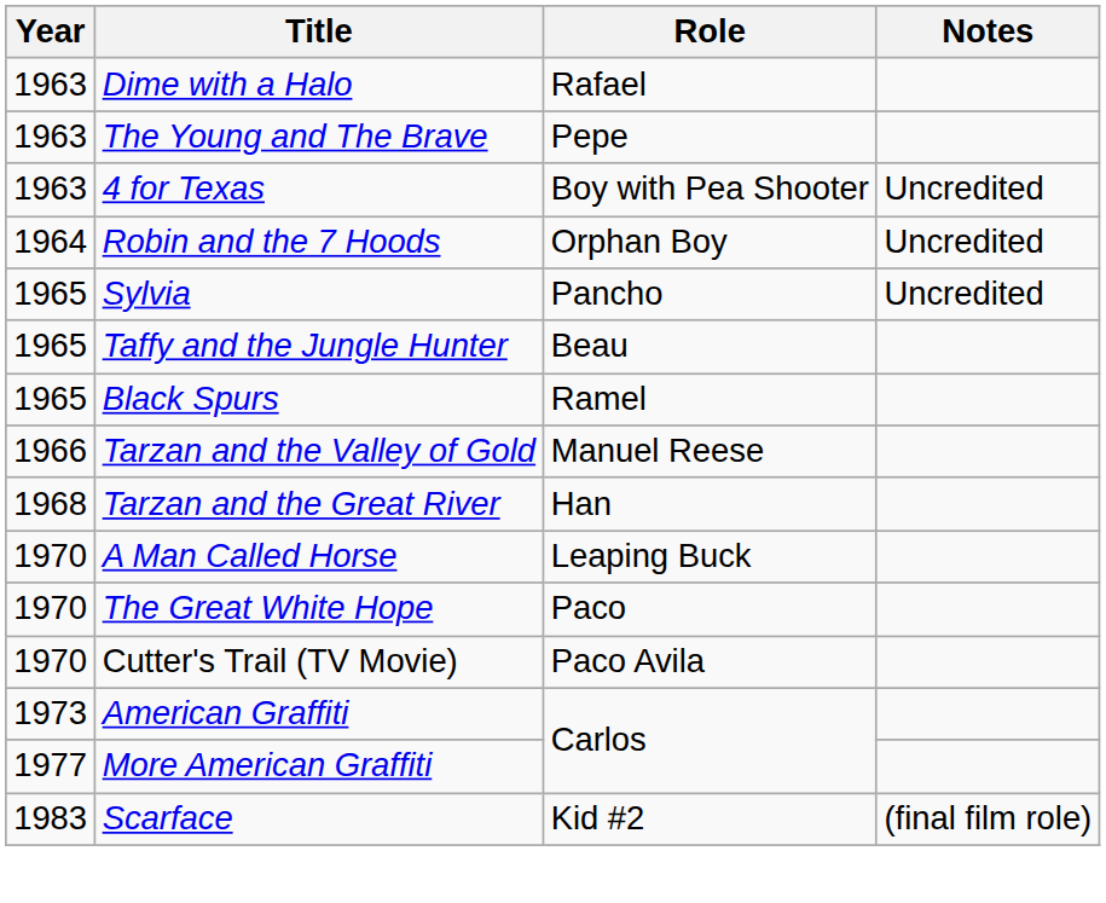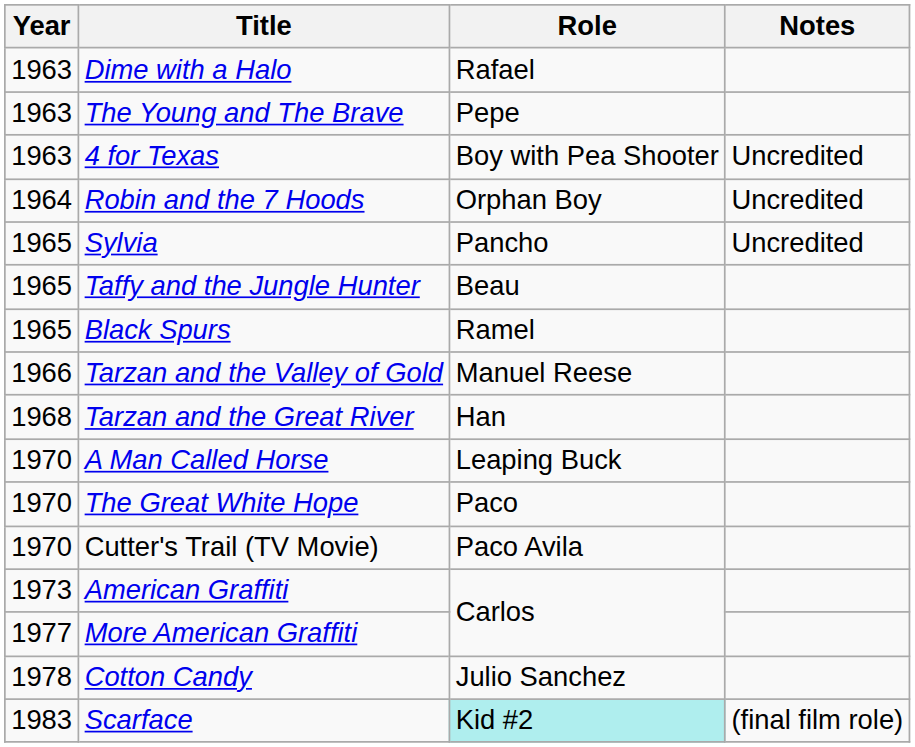+ row: 1978 | Cotton Candy | Julio Sanchez
Scarface | Role: no background -> paleturquoise background
